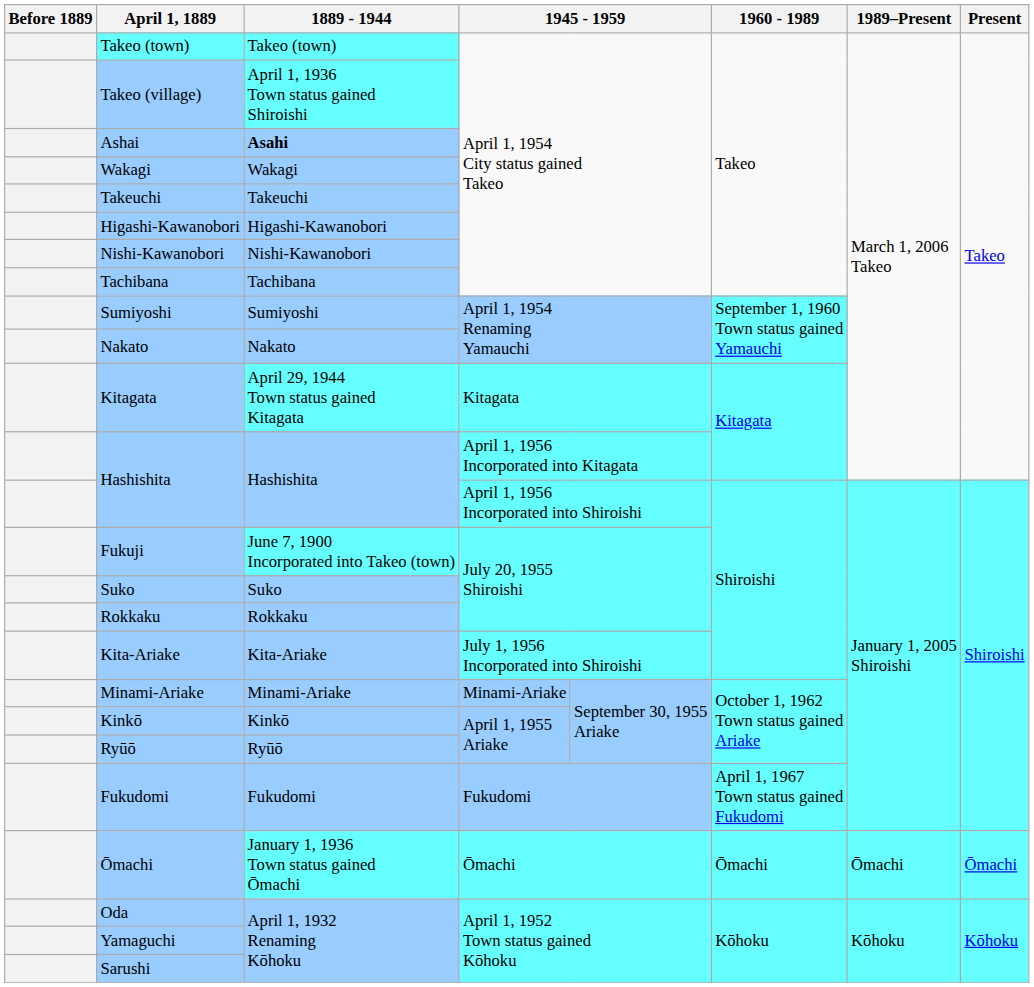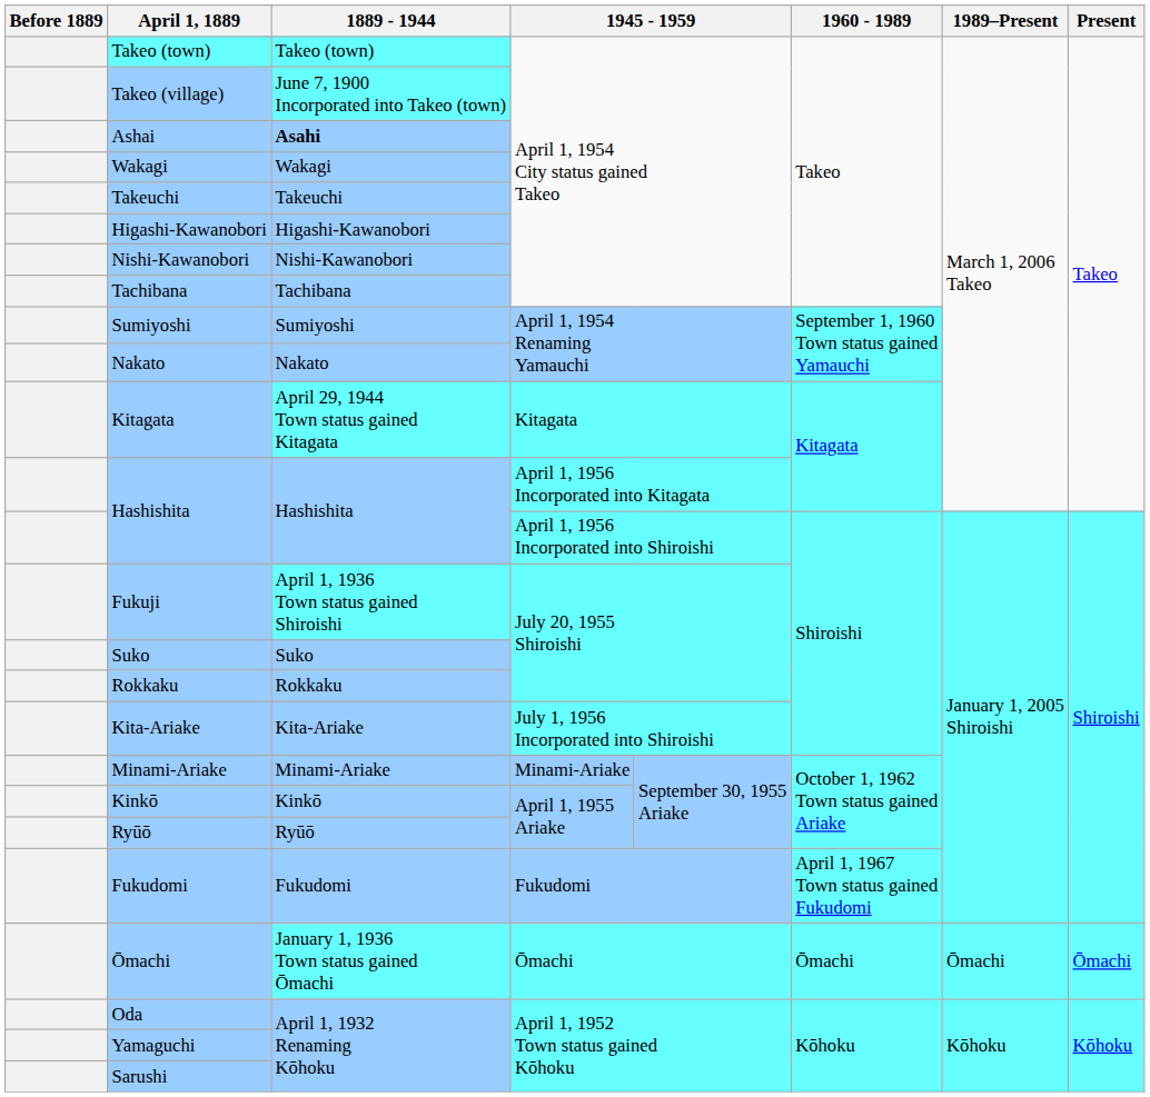Takeo (village) | 1889 - 1944: April 1, 1936 Town status gained Shiroishi -> June 7, 1900 Incorporated into Takeo (town)
Fukuji | 1889 - 1944: June 7, 1900 Incorporated into Takeo (town) -> April 1, 1936 Town status gained Shiroishi
